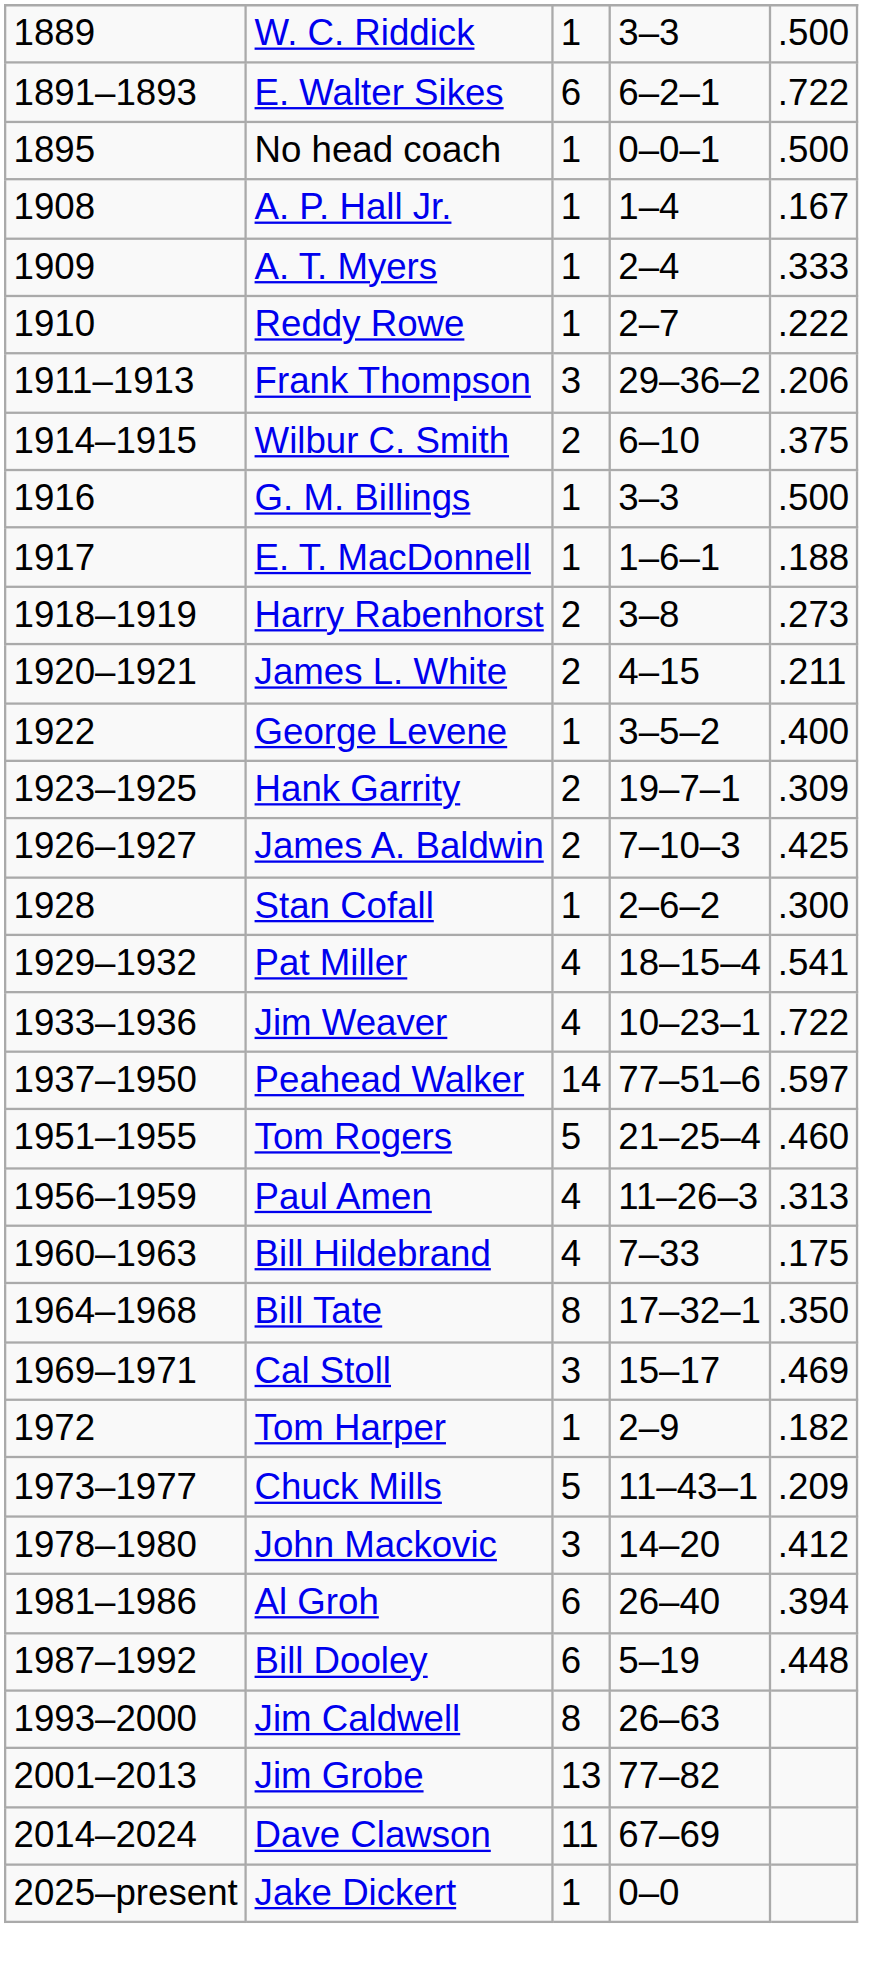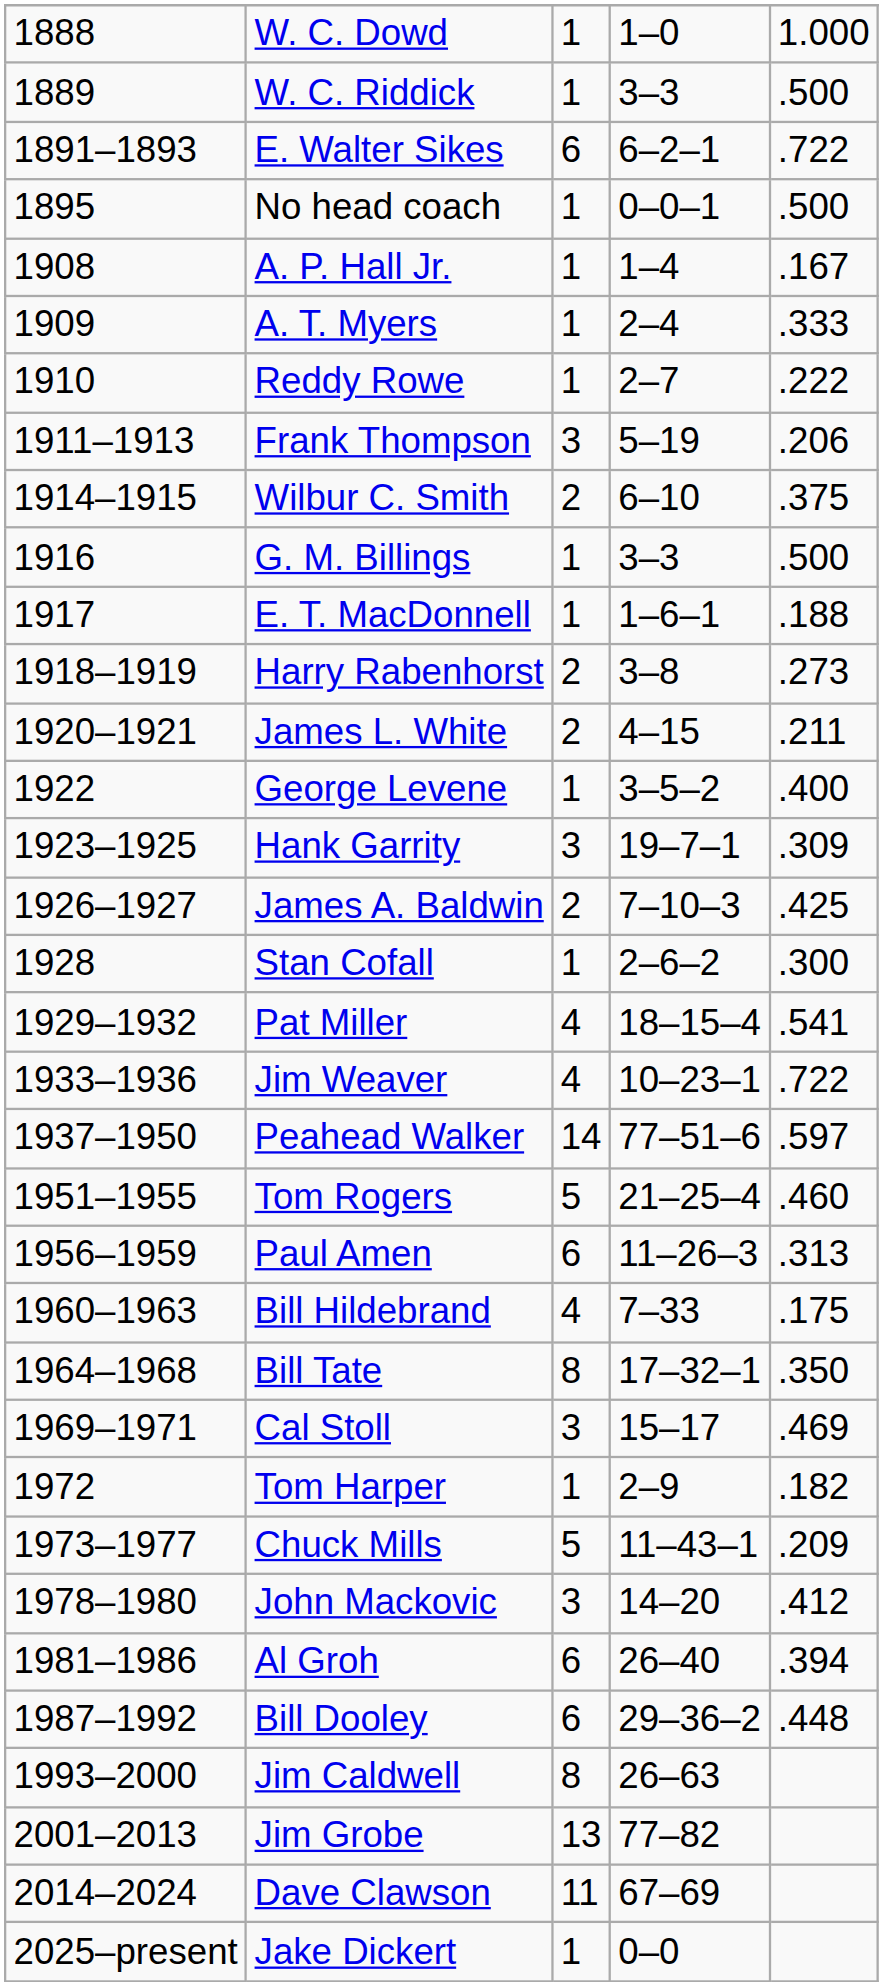+ row: 1888 | W. C. Dowd | 1 | 1–0 | 1.000
Frank Thompson | column 4: 29–36–2 -> 5–19
Hank Garrity | column 3: 2 -> 3
Paul Amen | column 3: 4 -> 6
Bill Dooley | column 4: 5–19 -> 29–36–2
